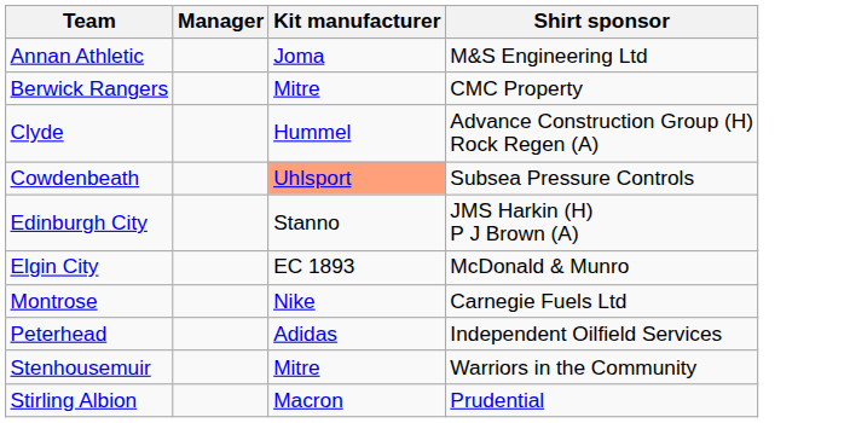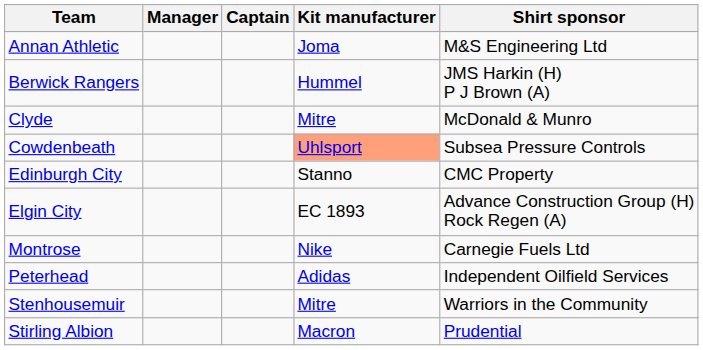+ column: Captain
Berwick Rangers | Kit manufacturer: Mitre -> Hummel
Berwick Rangers | Shirt sponsor: CMC Property -> JMS Harkin (H) P J Brown (A)
Clyde | Kit manufacturer: Hummel -> Mitre
Clyde | Shirt sponsor: Advance Construction Group (H) Rock Regen (A) -> McDonald & Munro
Edinburgh City | Shirt sponsor: JMS Harkin (H) P J Brown (A) -> CMC Property
Elgin City | Shirt sponsor: McDonald & Munro -> Advance Construction Group (H) Rock Regen (A)
